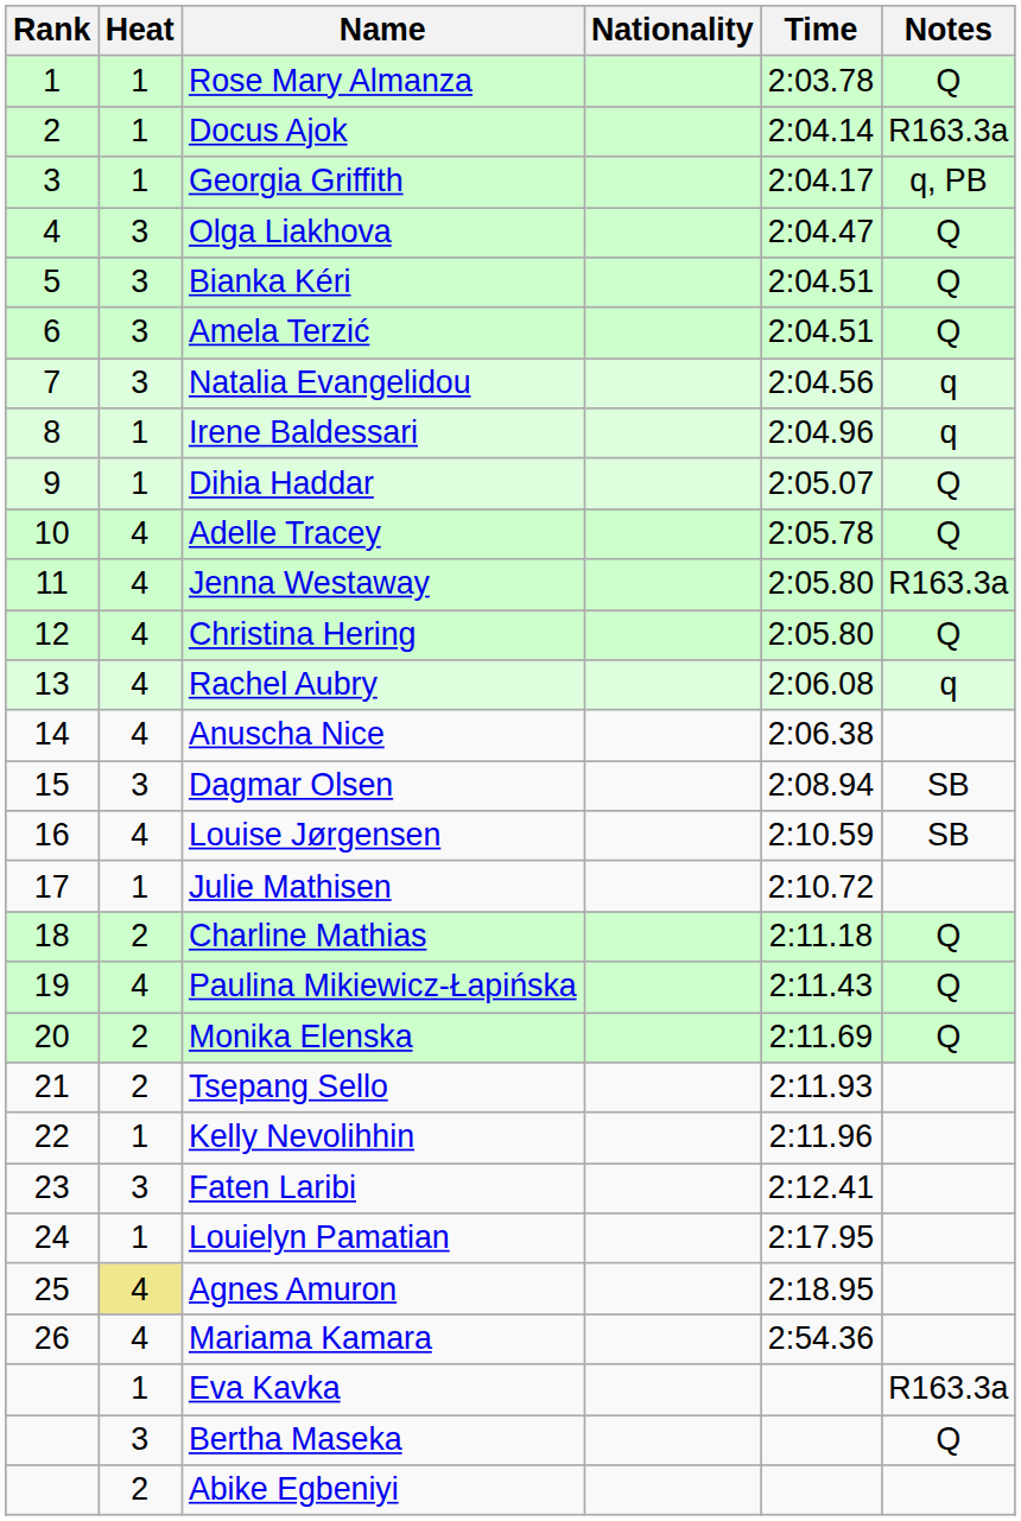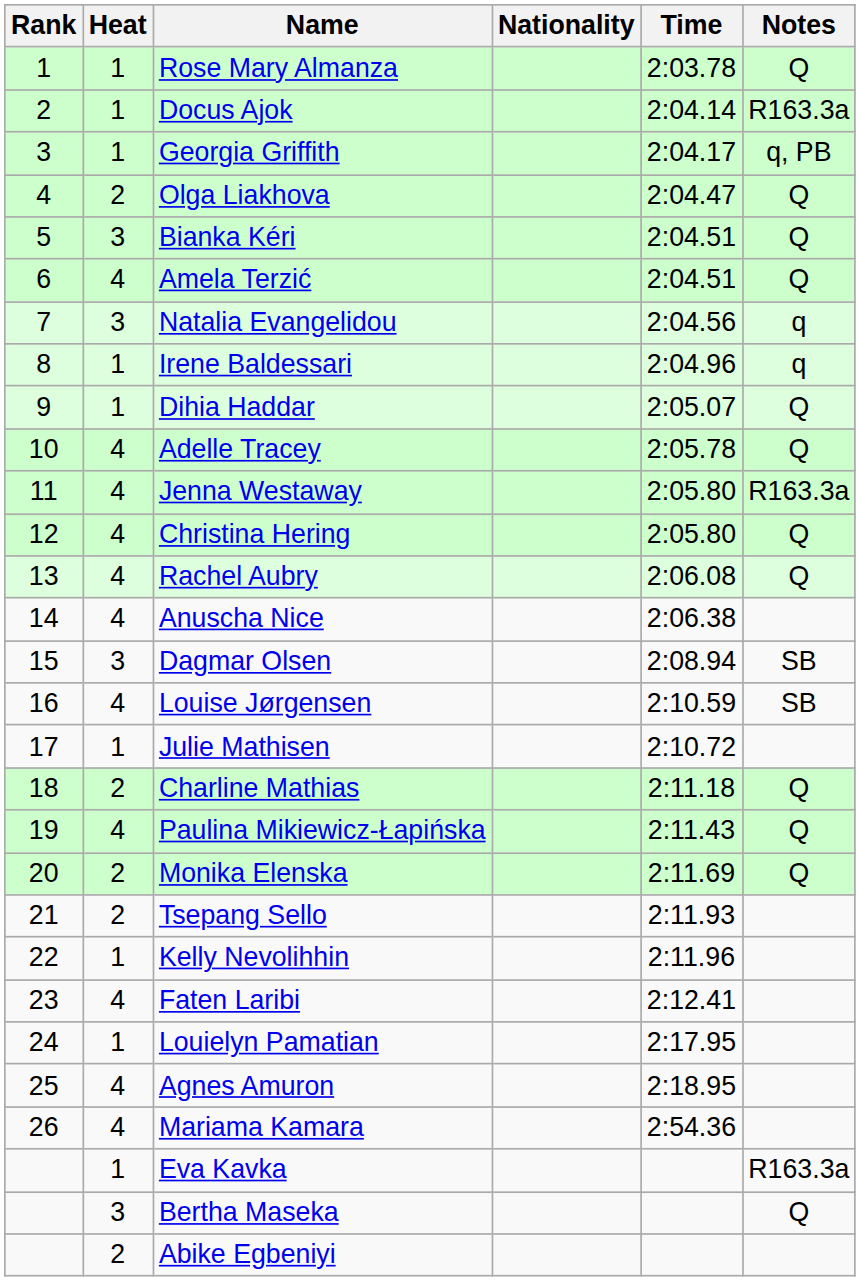Olga Liakhova | Heat: 3 -> 2
Amela Terzić | Heat: 3 -> 4
Rachel Aubry | Notes: q -> Q
Faten Laribi | Heat: 3 -> 4
Agnes Amuron | Heat: khaki background -> no background
